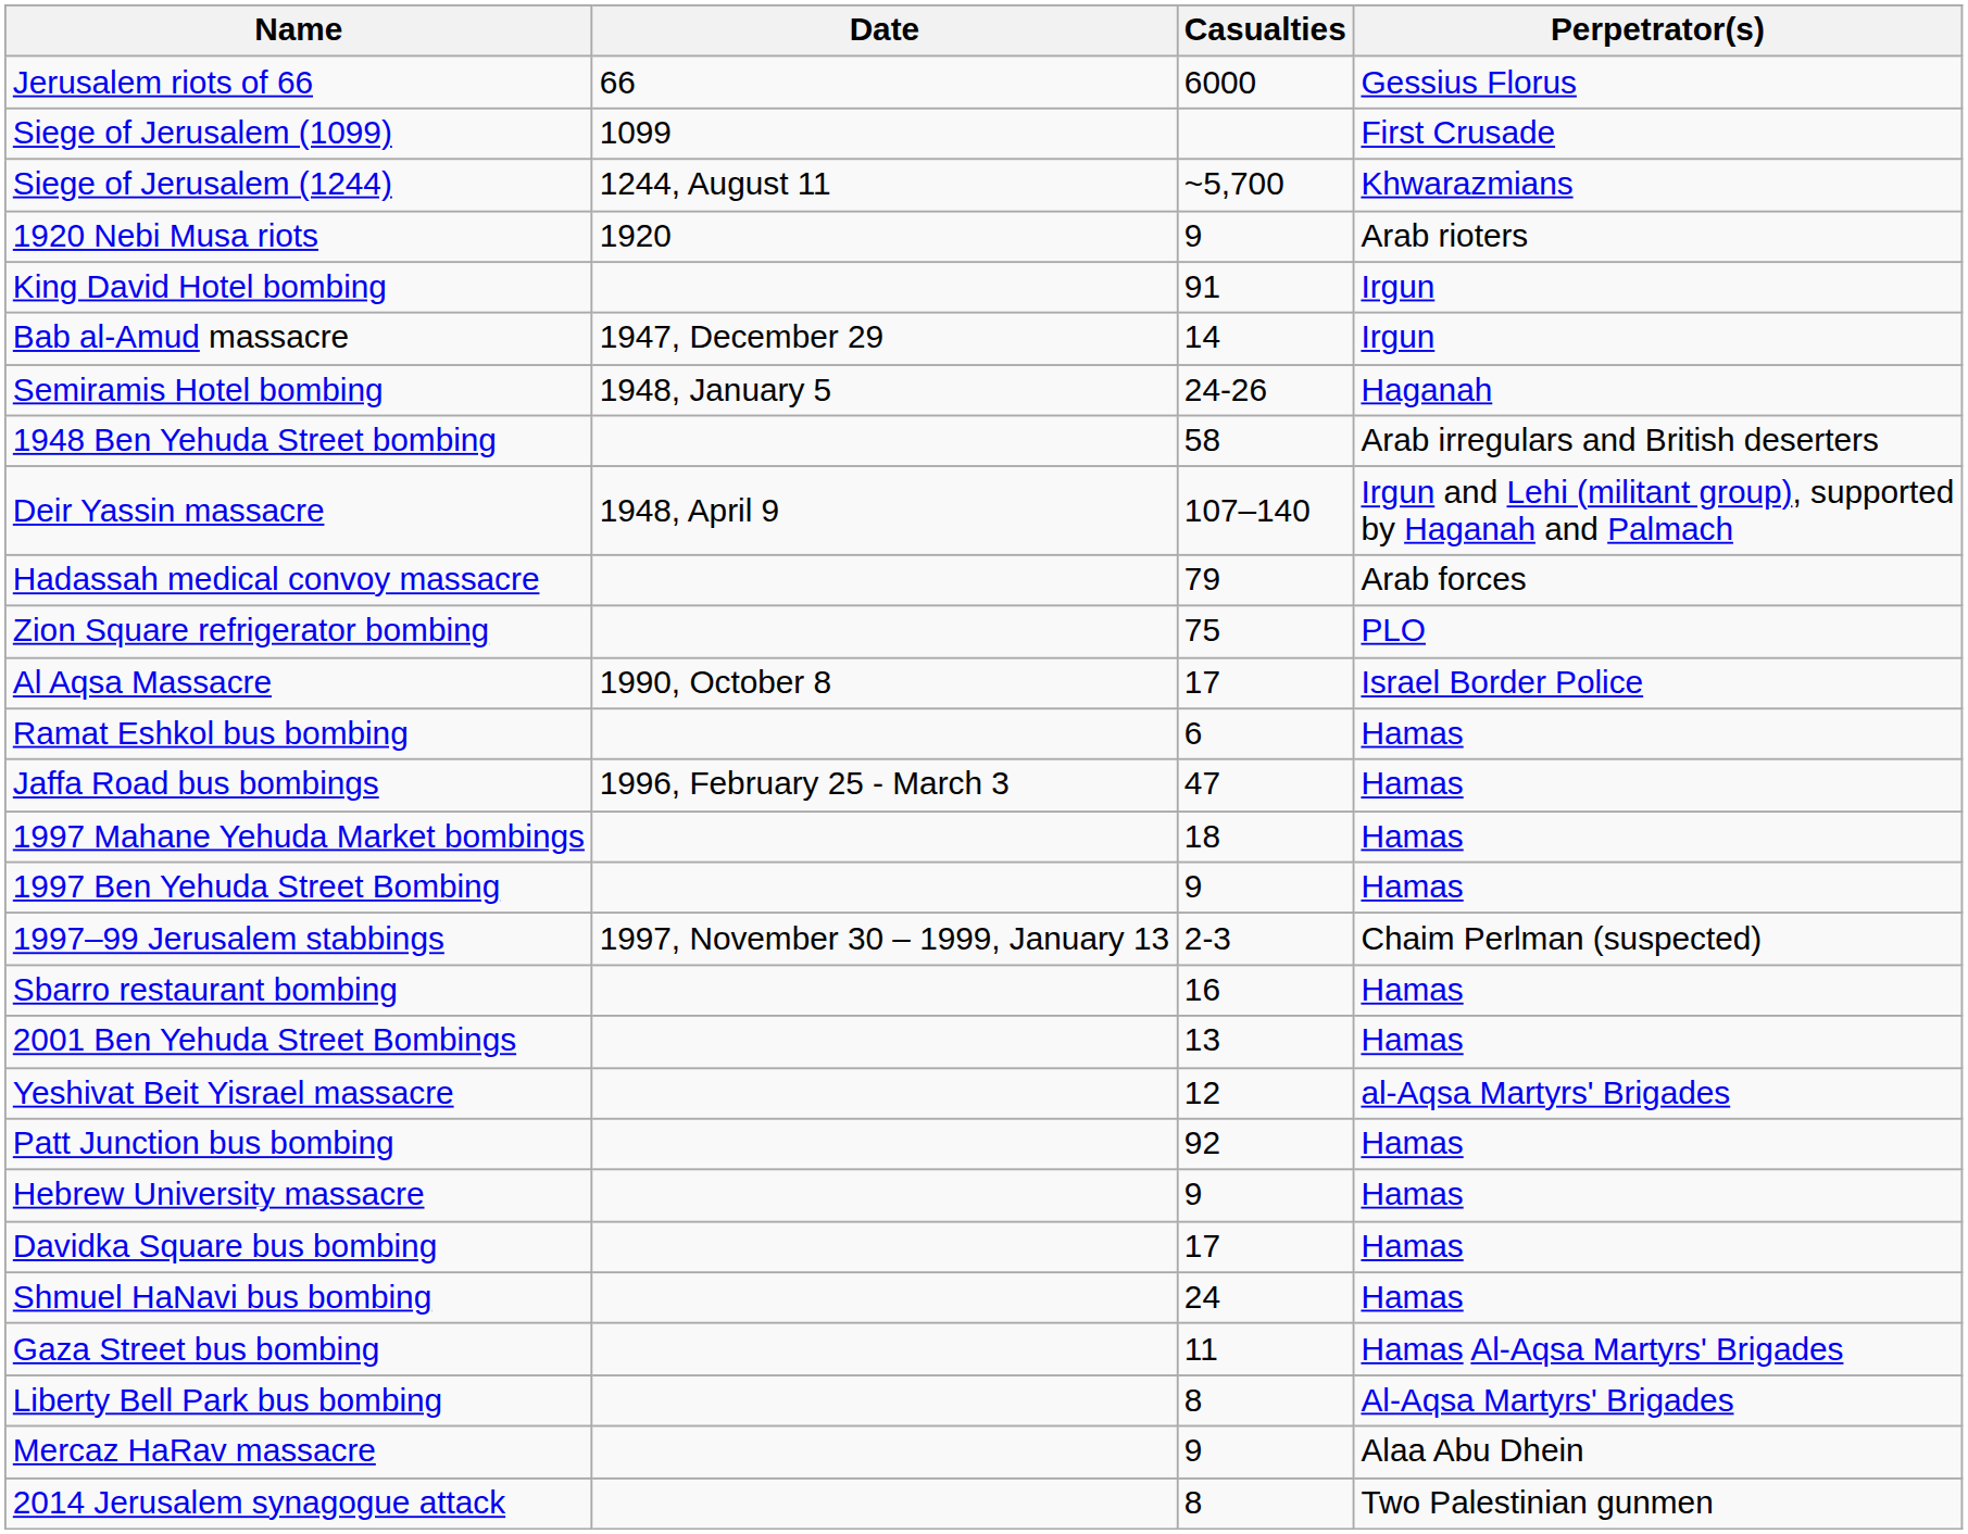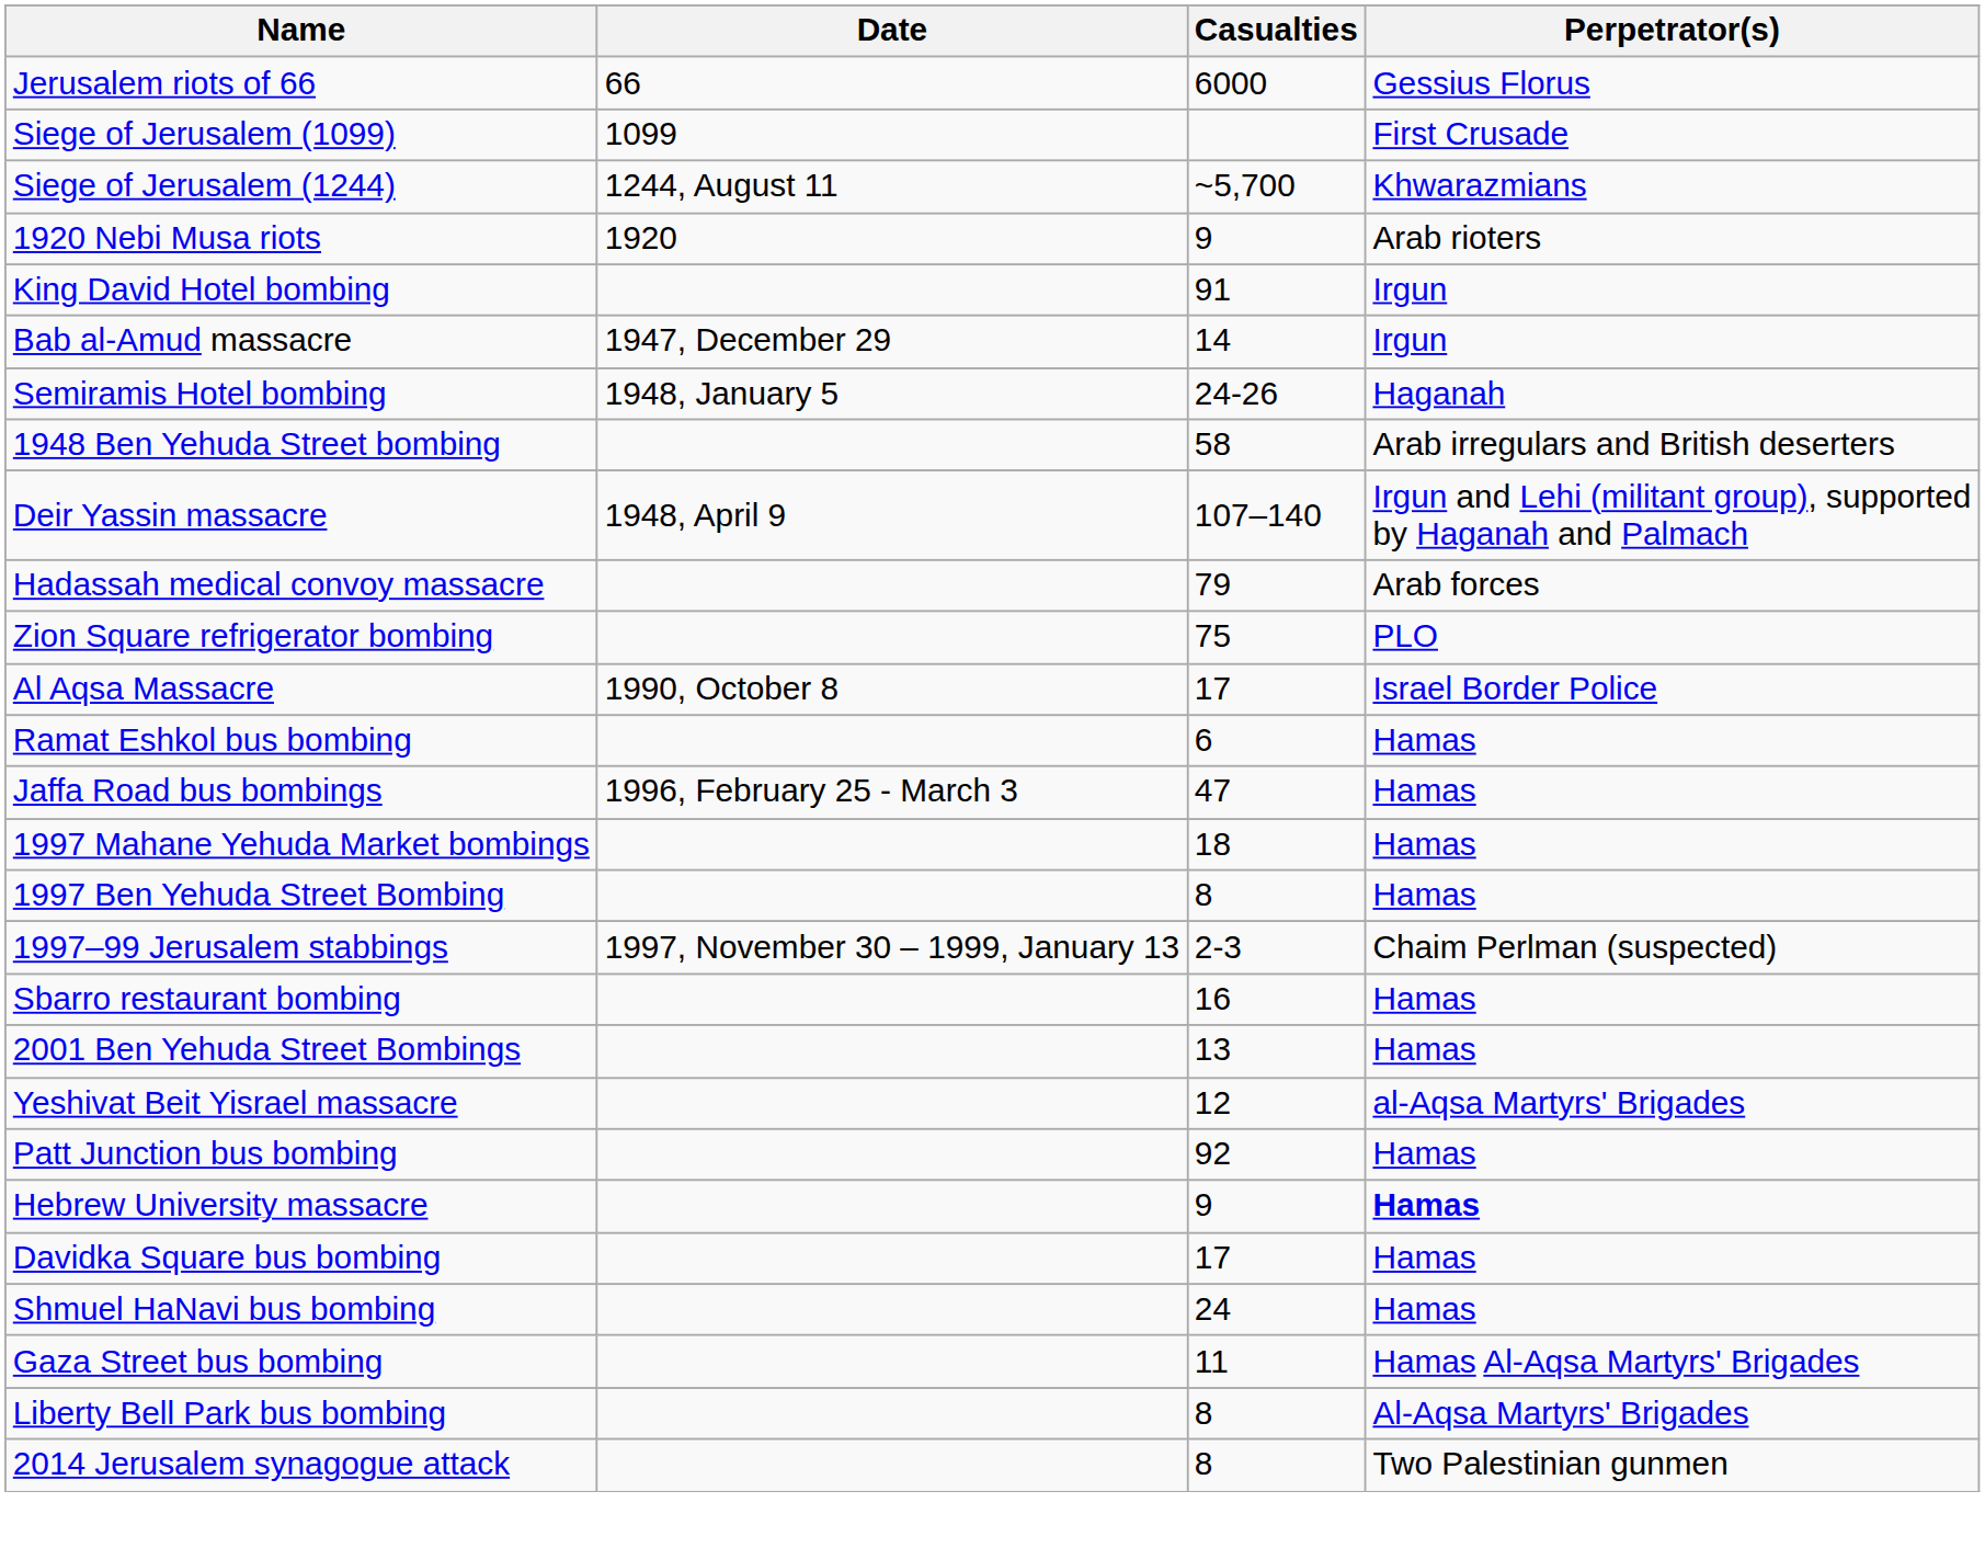1997 Ben Yehuda Street Bombing | Casualties: 9 -> 8
Hebrew University massacre | Perpetrator(s): normal -> bold
- row: Mercaz HaRav massacre | 9 | Alaa Abu Dhein
